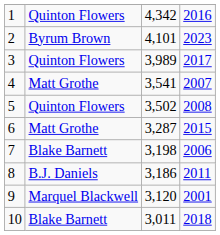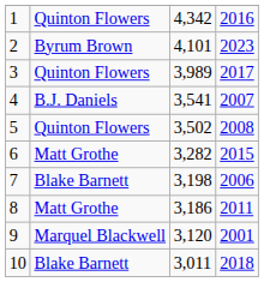4 | column 2: Matt Grothe -> B.J. Daniels
6 | column 3: 3,287 -> 3,282
8 | column 2: B.J. Daniels -> Matt Grothe
